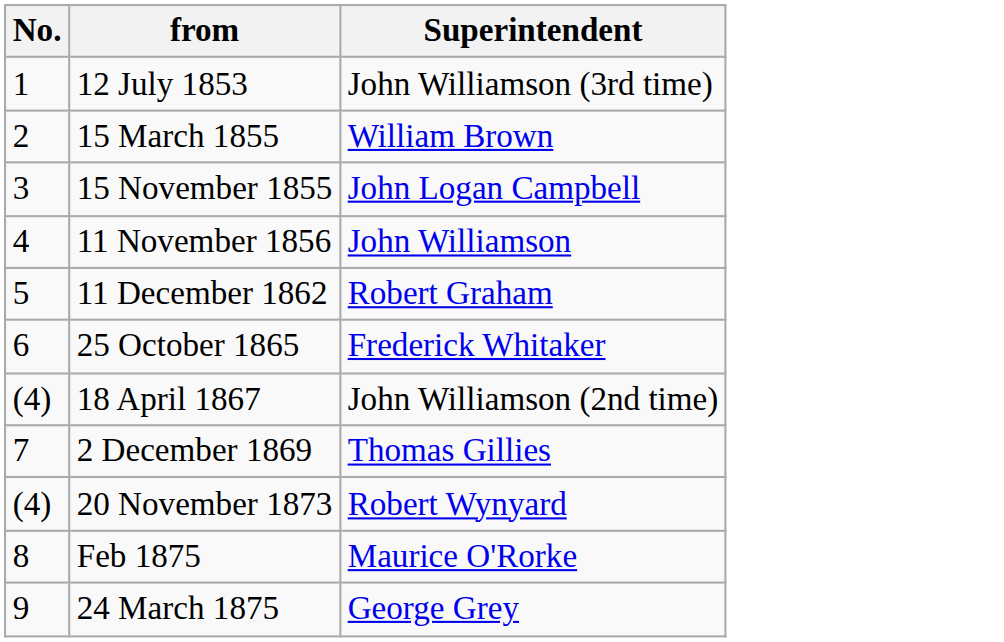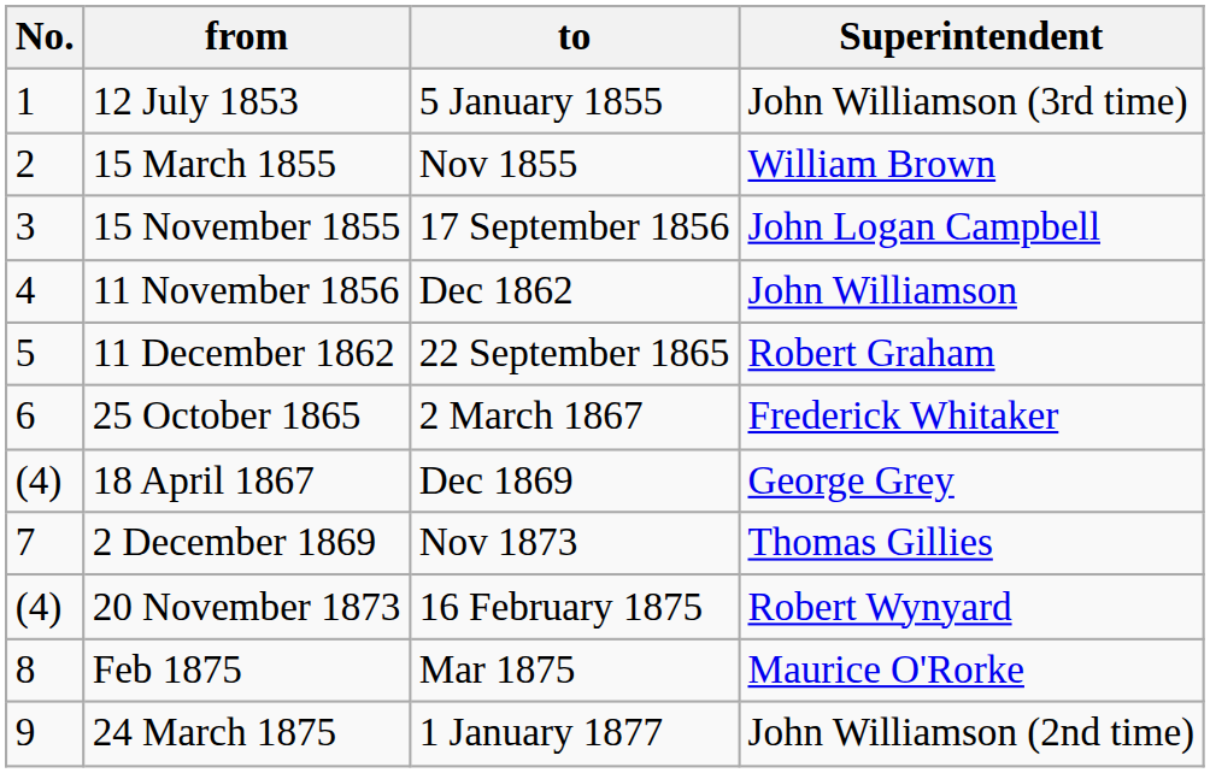+ column: to | 5 January 1855 | Nov 1855 | 17 September 1856 | Dec 1862 | 22 September 1865 | 2 March 1867 | Dec 1869 | Nov 1873 | 16 February 1875 | Mar 1875 | 1 January 1877
18 April 1867 | Superintendent: John Williamson (2nd time) -> George Grey
24 March 1875 | Superintendent: George Grey -> John Williamson (2nd time)
